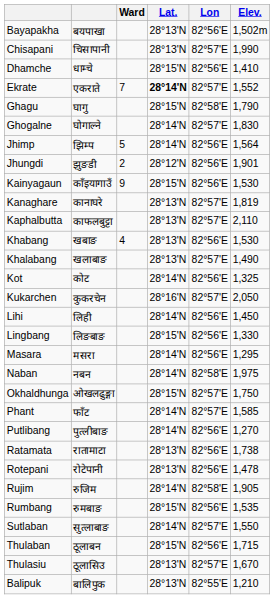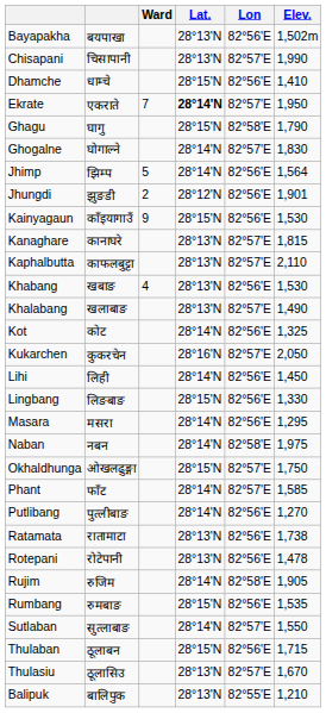Ekrate | Elev.: 1,552 -> 1,950
Kanaghare | Elev.: 1,819 -> 1,815
